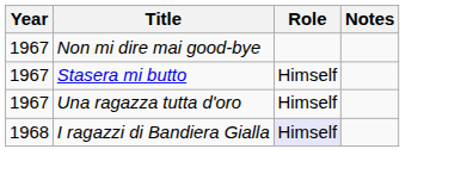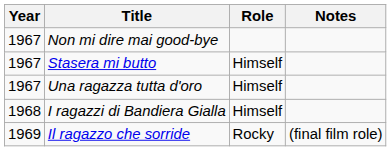I ragazzi di Bandiera Gialla | Role: lavender background -> no background
+ row: 1969 | Il ragazzo che sorride | Rocky | (final film role)
